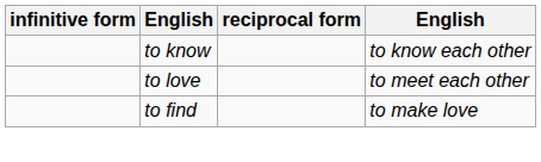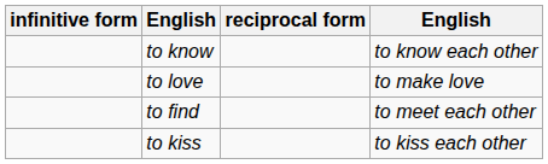to love | column 4: to meet each other -> to make love
to find | column 4: to make love -> to meet each other
+ row: to kiss | to kiss each other
